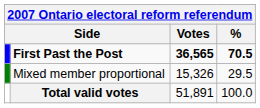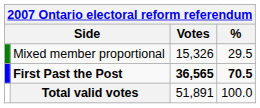rows swapped: First Past the Post <-> Mixed member proportional
